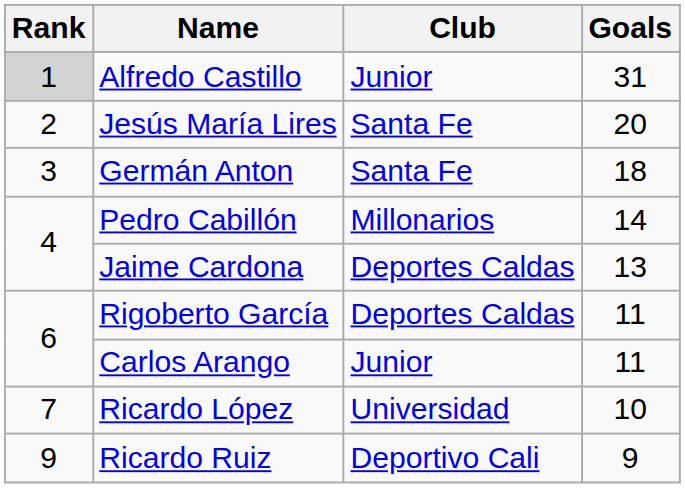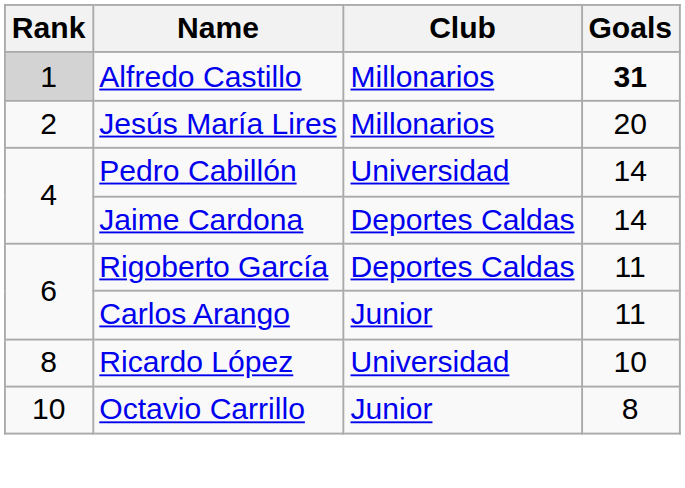Alfredo Castillo | Club: Junior -> Millonarios
Alfredo Castillo | Goals: normal -> bold
Jesús María Lires | Club: Santa Fe -> Millonarios
- row: 3 | Germán Anton | Santa Fe | 18
Pedro Cabillón | Club: Millonarios -> Universidad
Jaime Cardona | Goals: 13 -> 14
Ricardo López | Rank: 7 -> 8
- row: 9 | Ricardo Ruiz | Deportivo Cali | 9
+ row: 10 | Octavio Carrillo | Junior | 8
